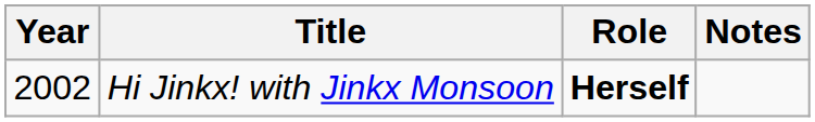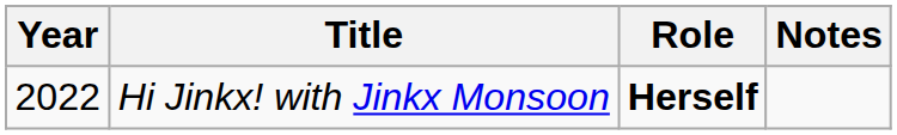Hi Jinkx! with Jinkx Monsoon | Year: 2002 -> 2022
